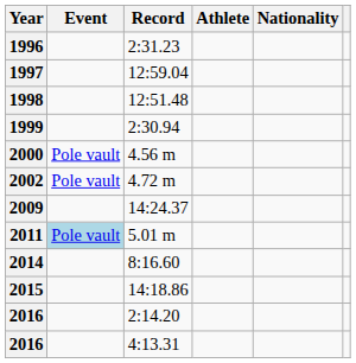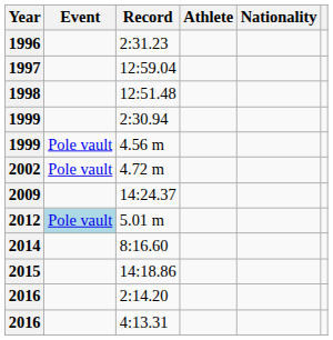4.56 m | Year: 2000 -> 1999
5.01 m | Year: 2011 -> 2012
